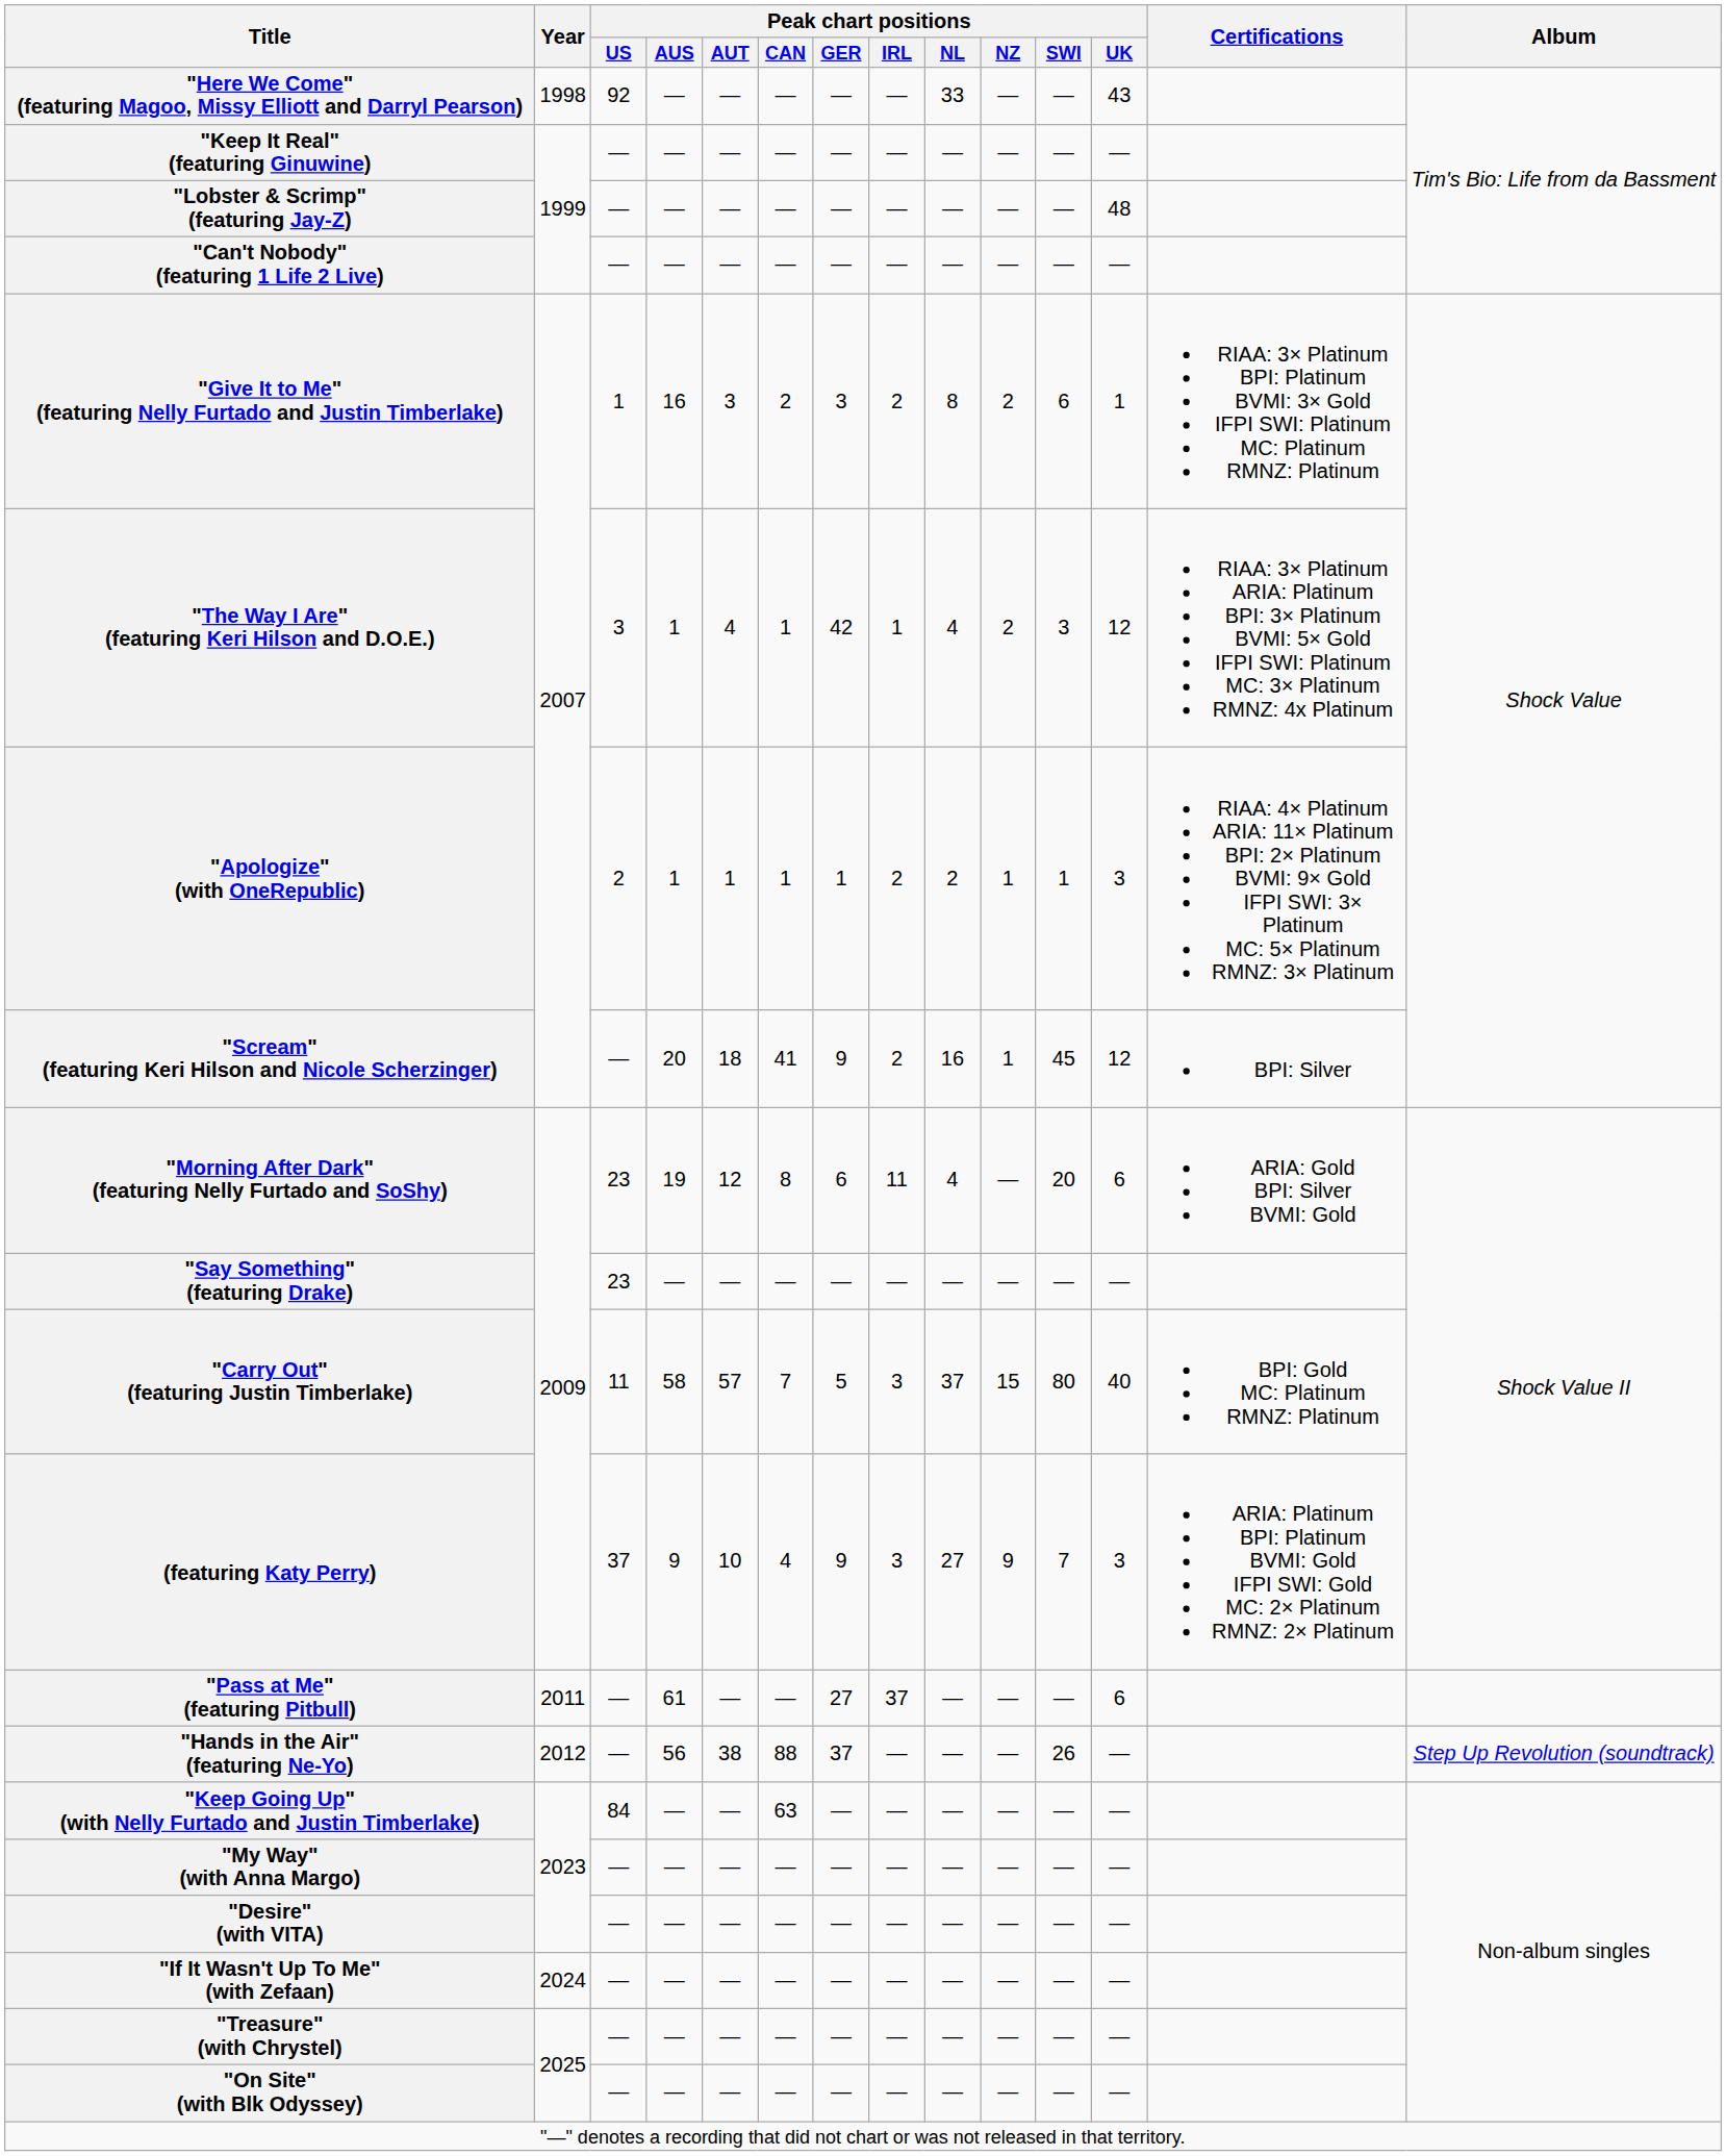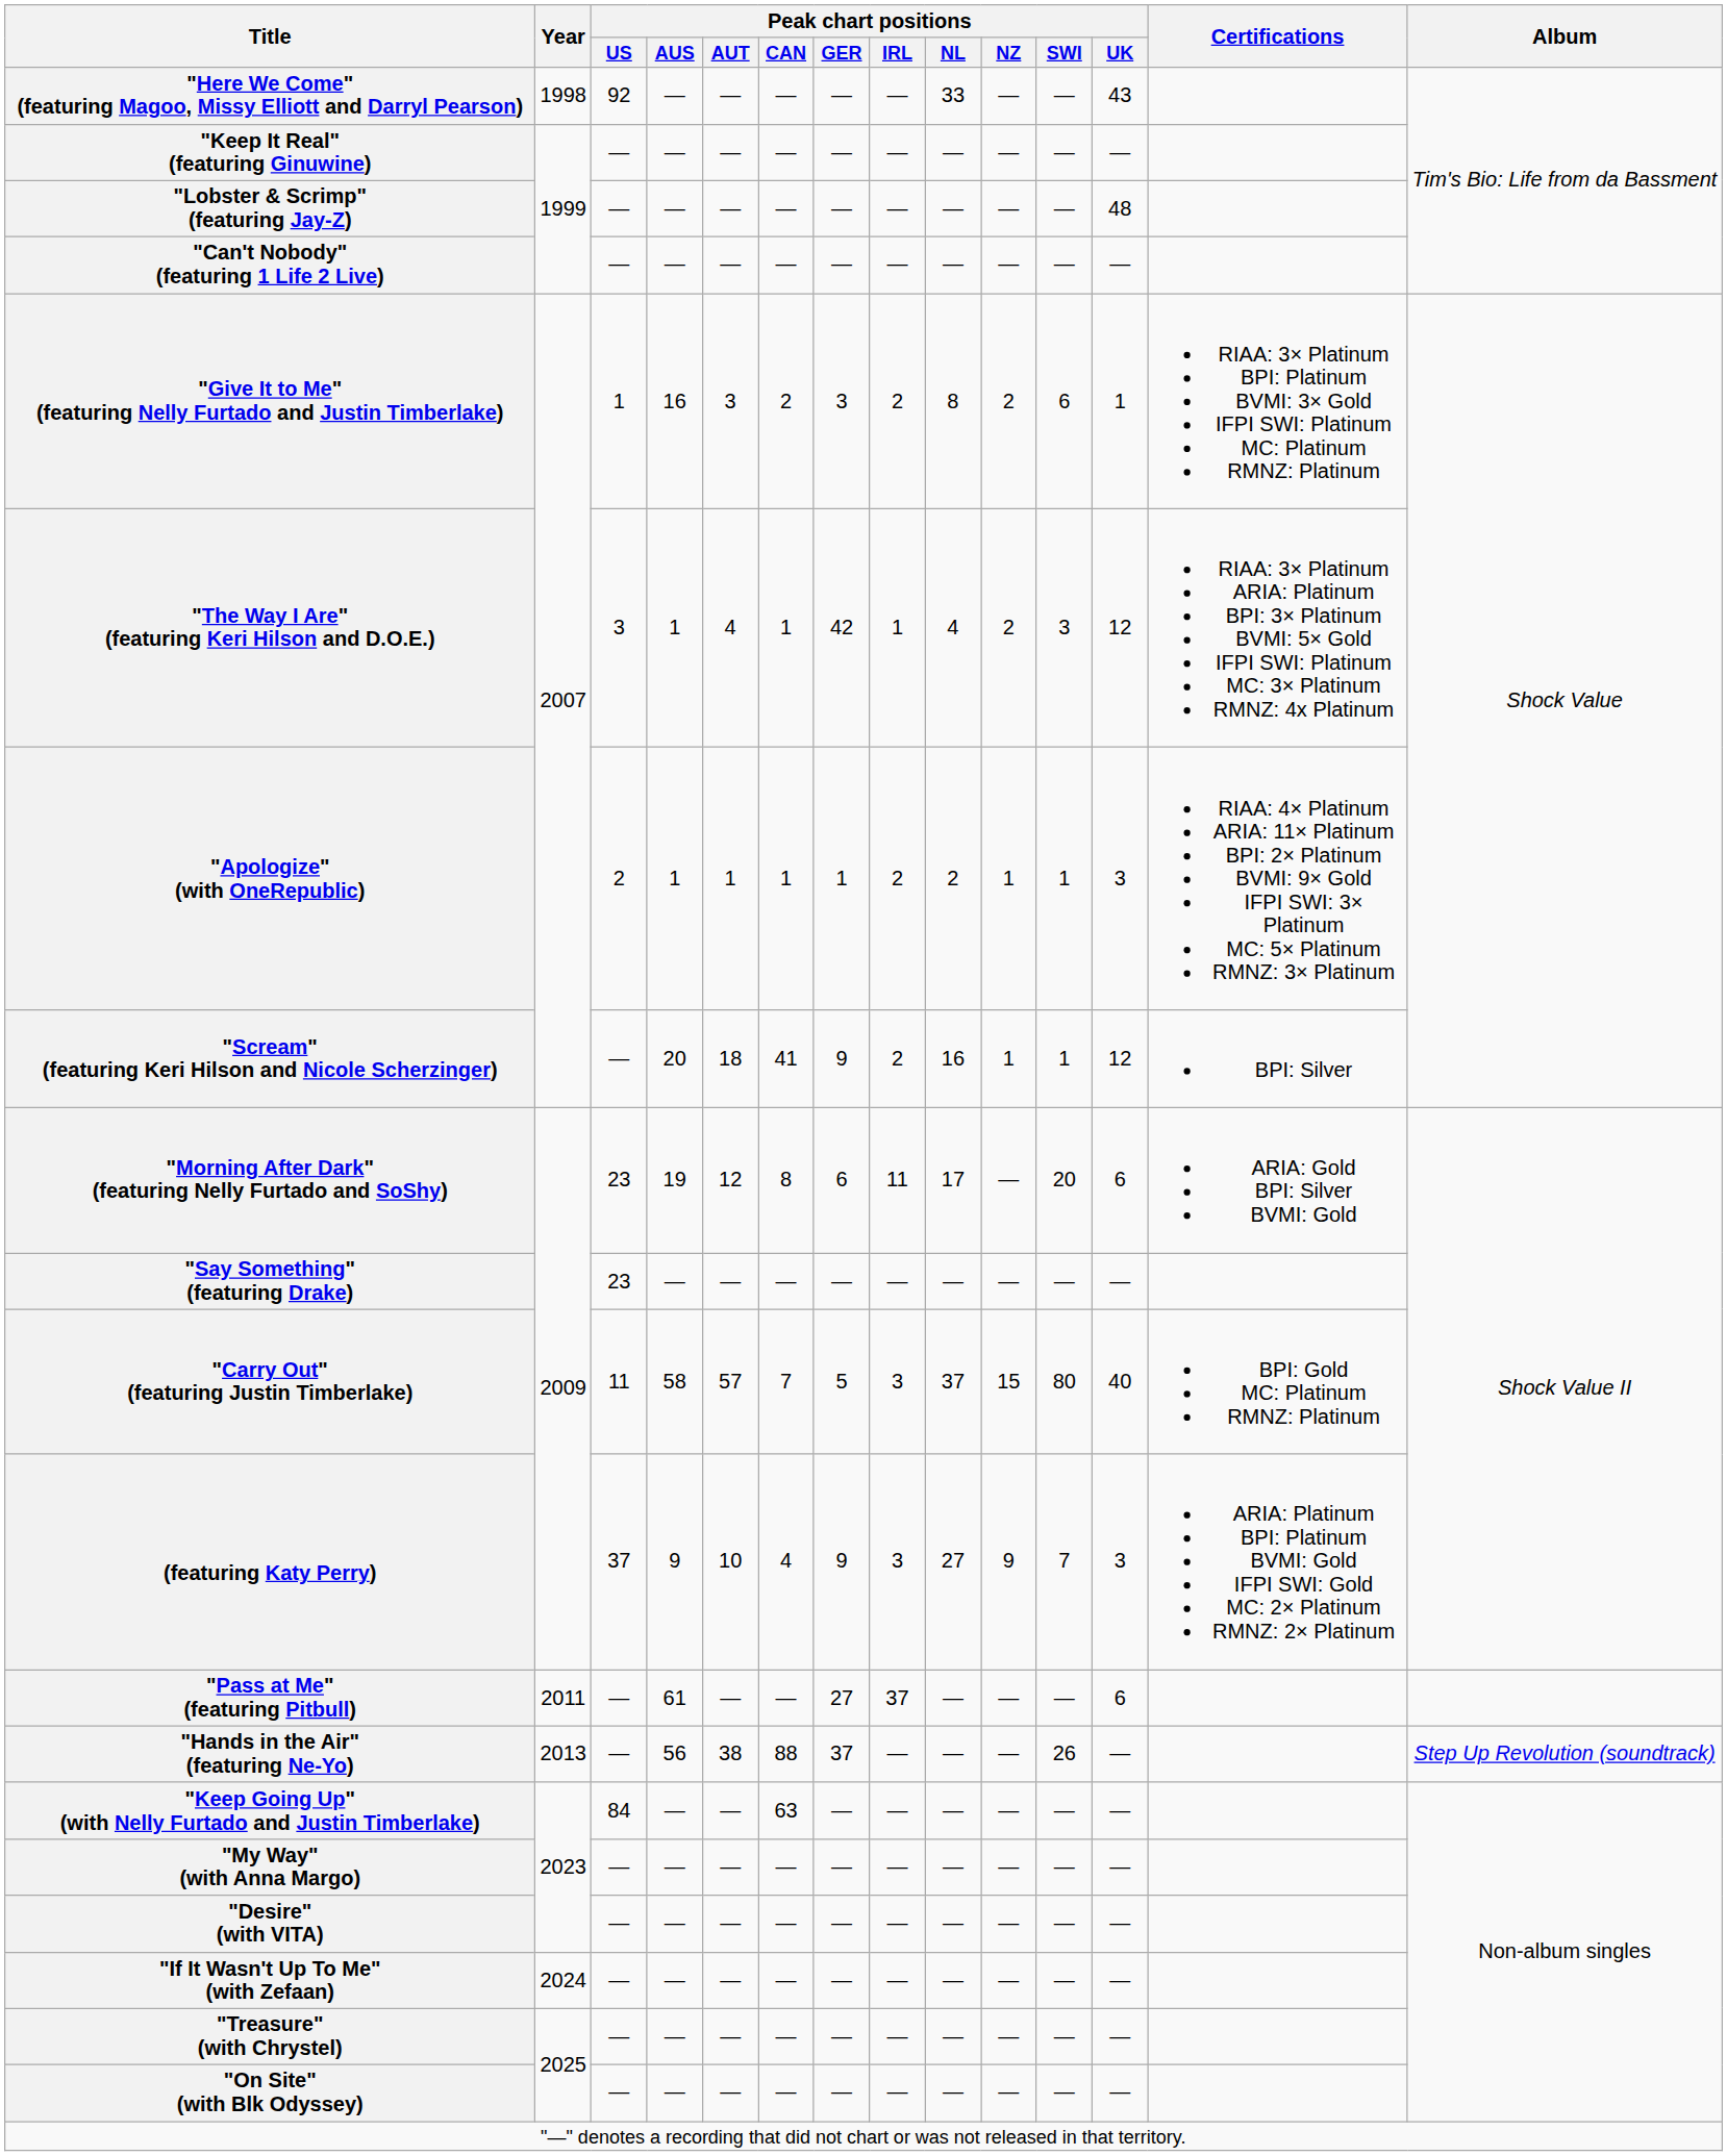"Scream" (featuring Keri Hilson and Nicole Scherzinger) | Peak chart positions / SWI: 45 -> 1
"Morning After Dark" (featuring Nelly Furtado and SoShy) | Peak chart positions / NL: 4 -> 17
"Hands in the Air" (featuring Ne-Yo) | Year: 2012 -> 2013
